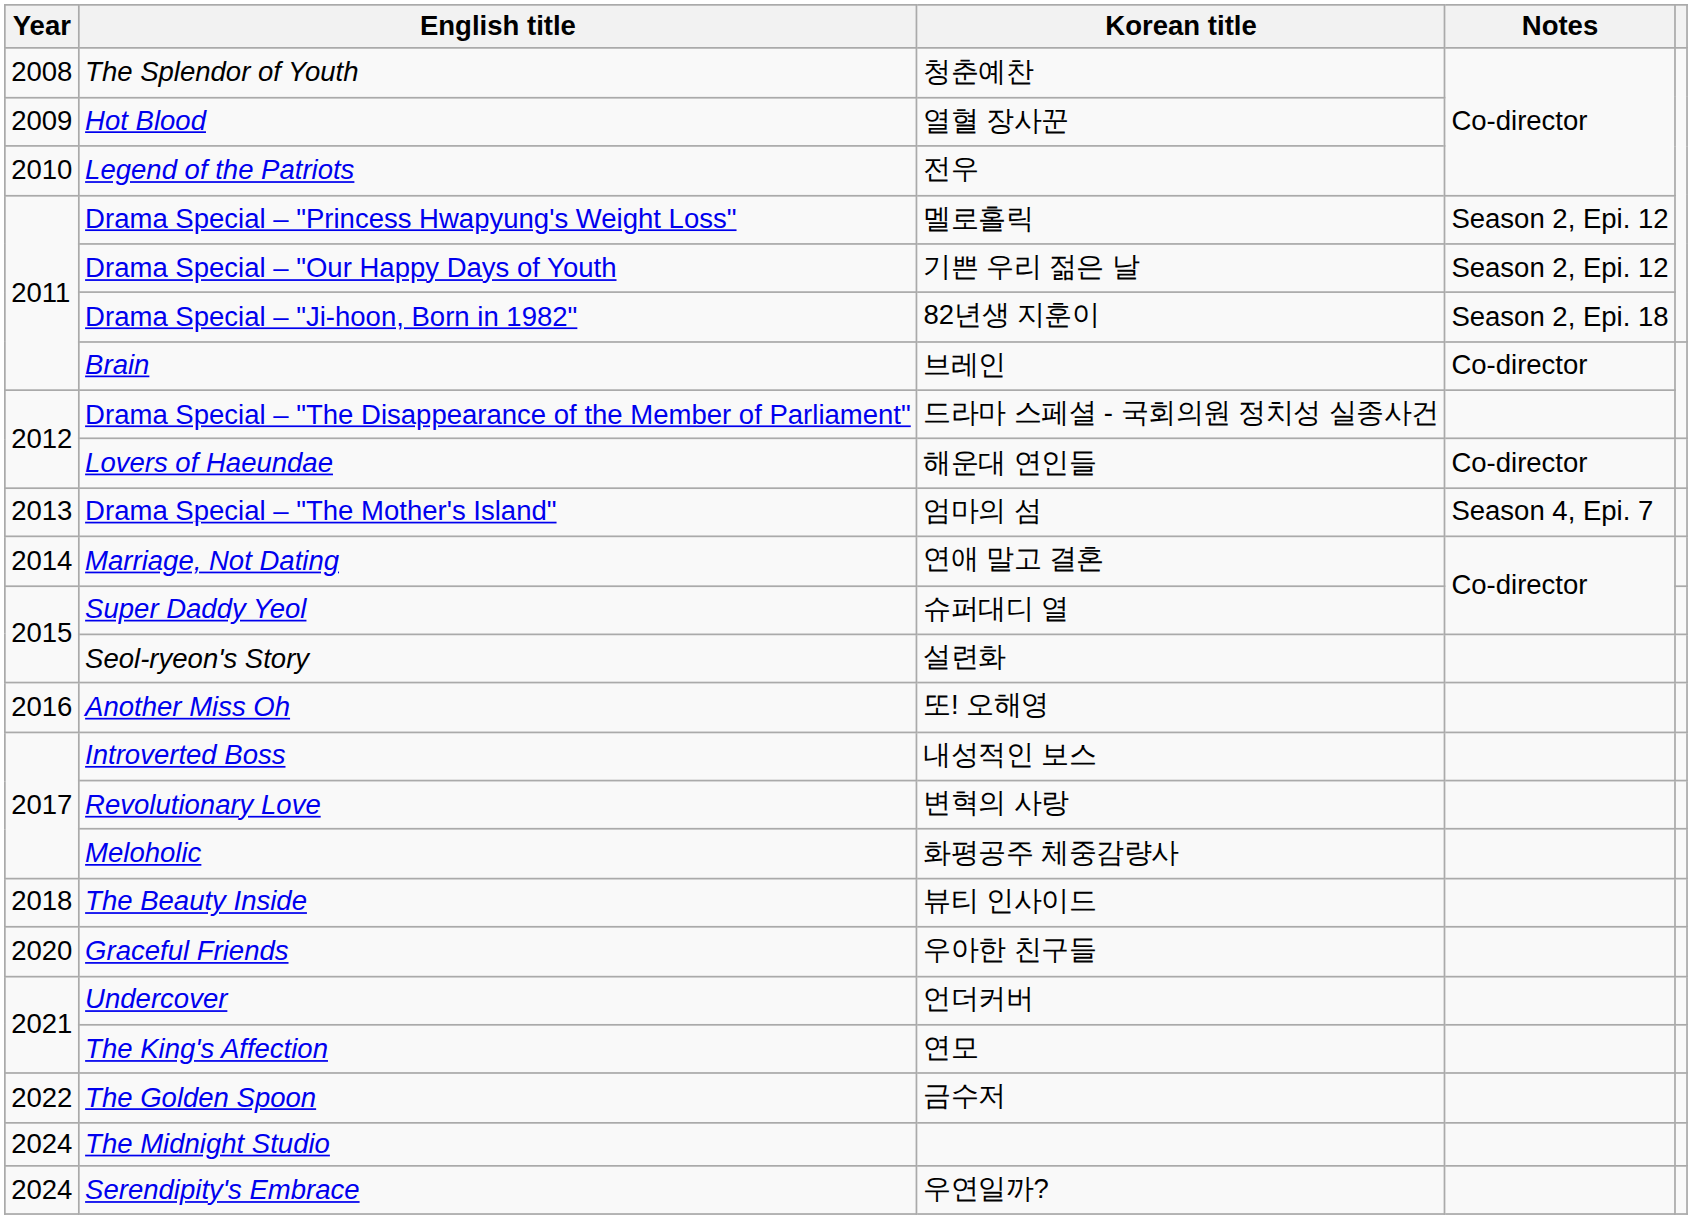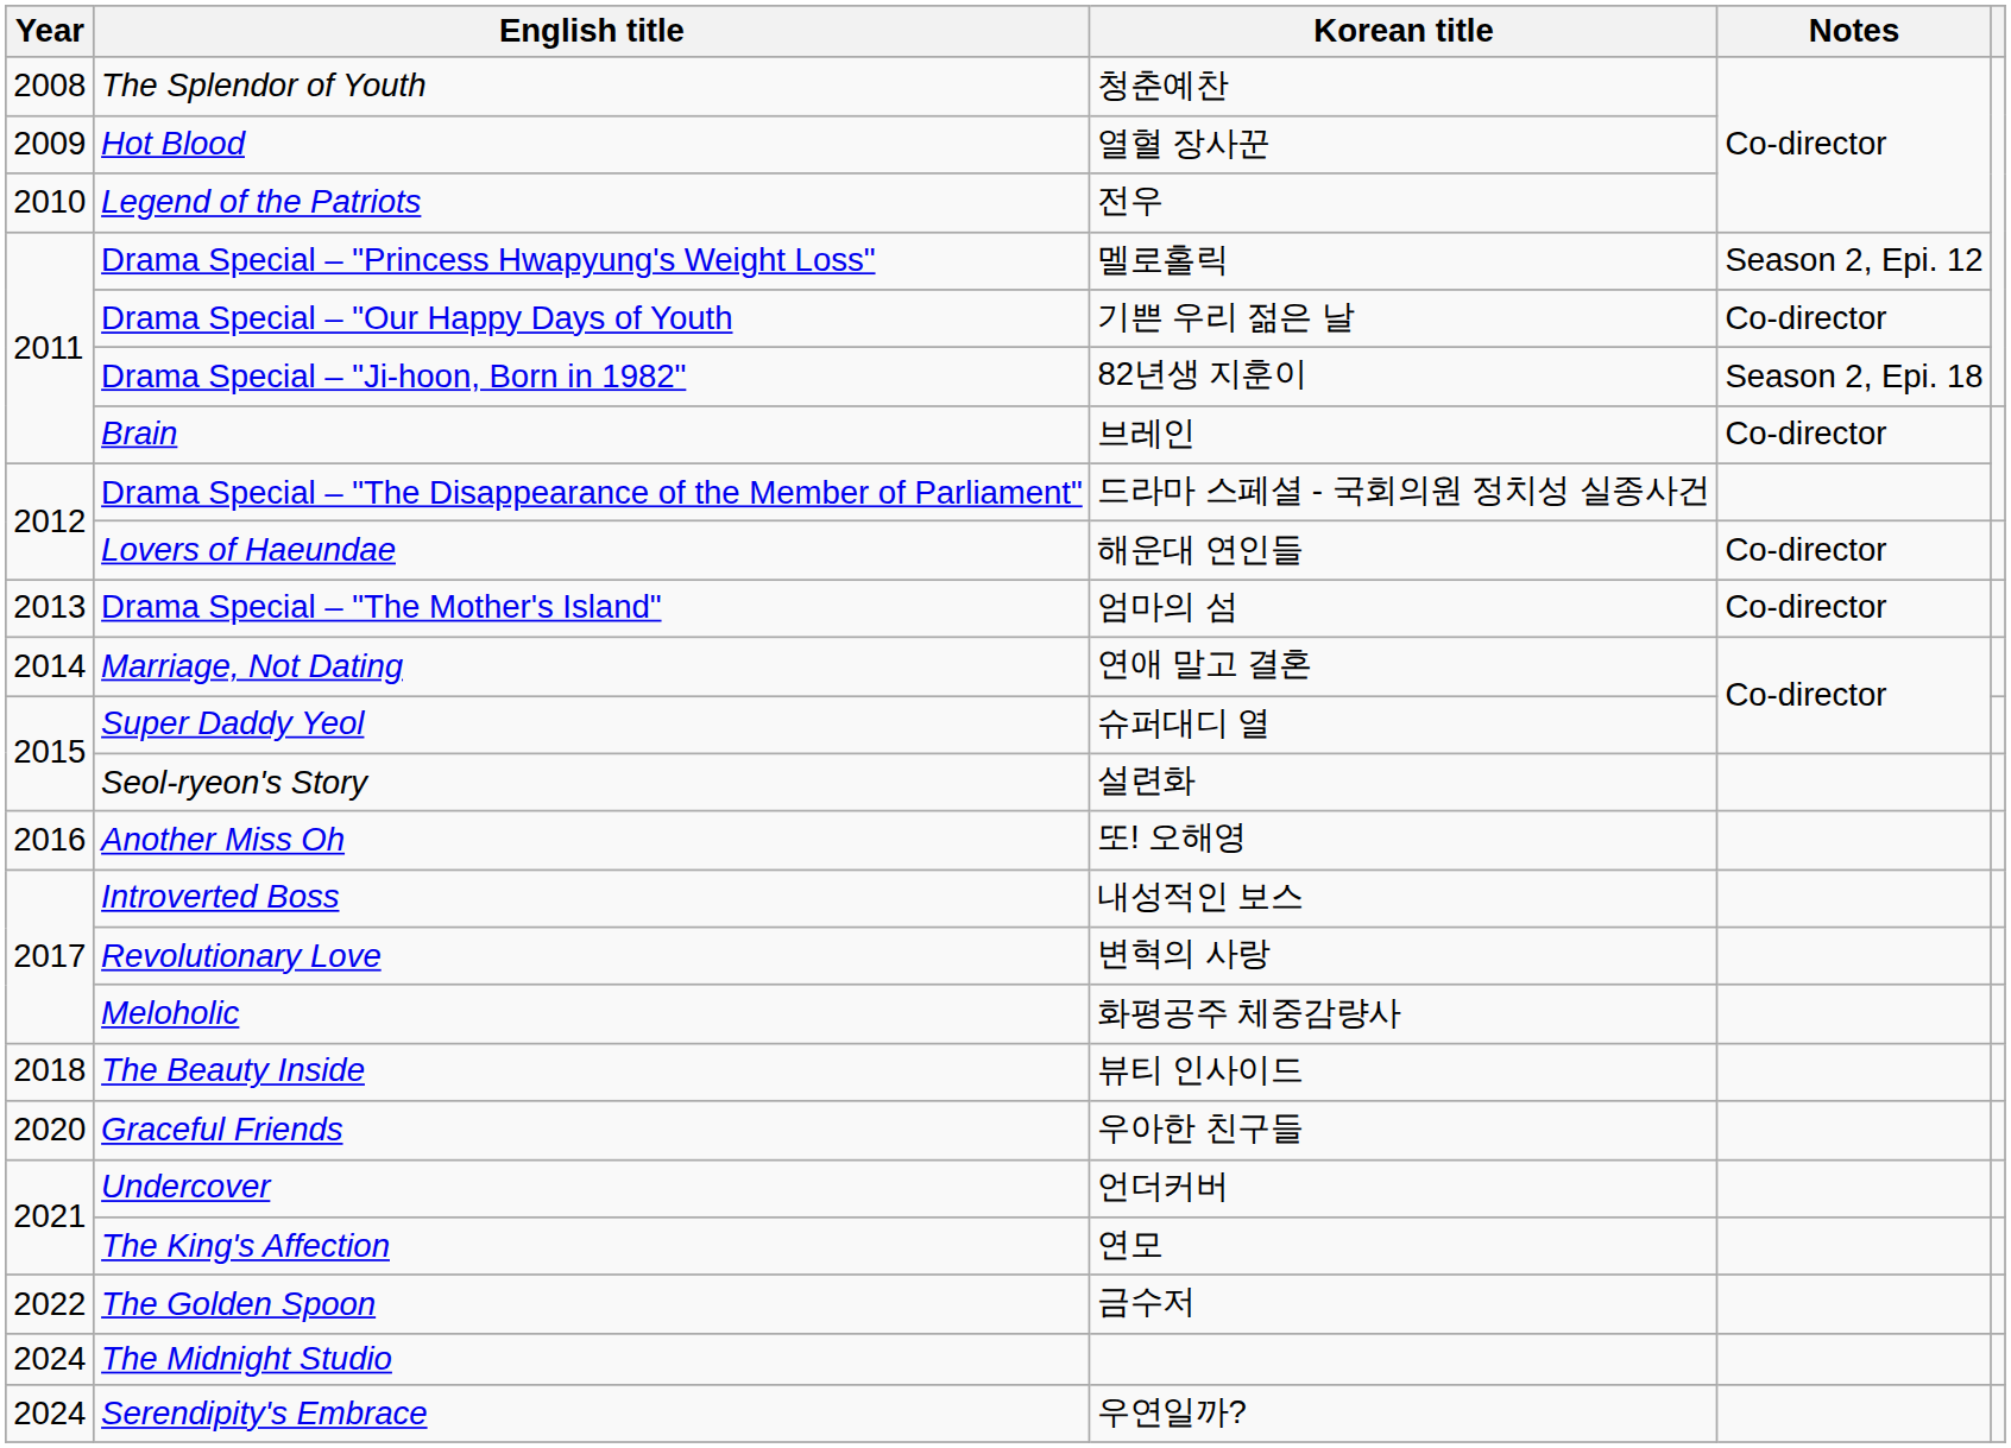Drama Special – "Our Happy Days of Youth | Notes: Season 2, Epi. 12 -> Co-director
Drama Special – "The Mother's Island" | Notes: Season 4, Epi. 7 -> Co-director
